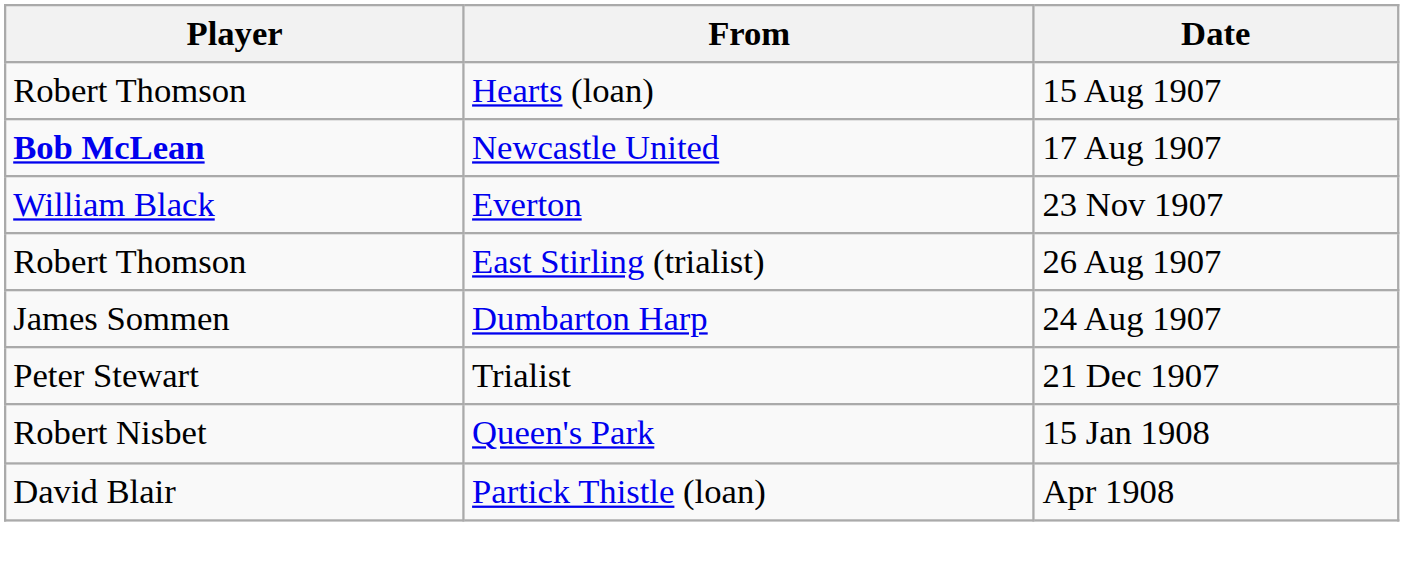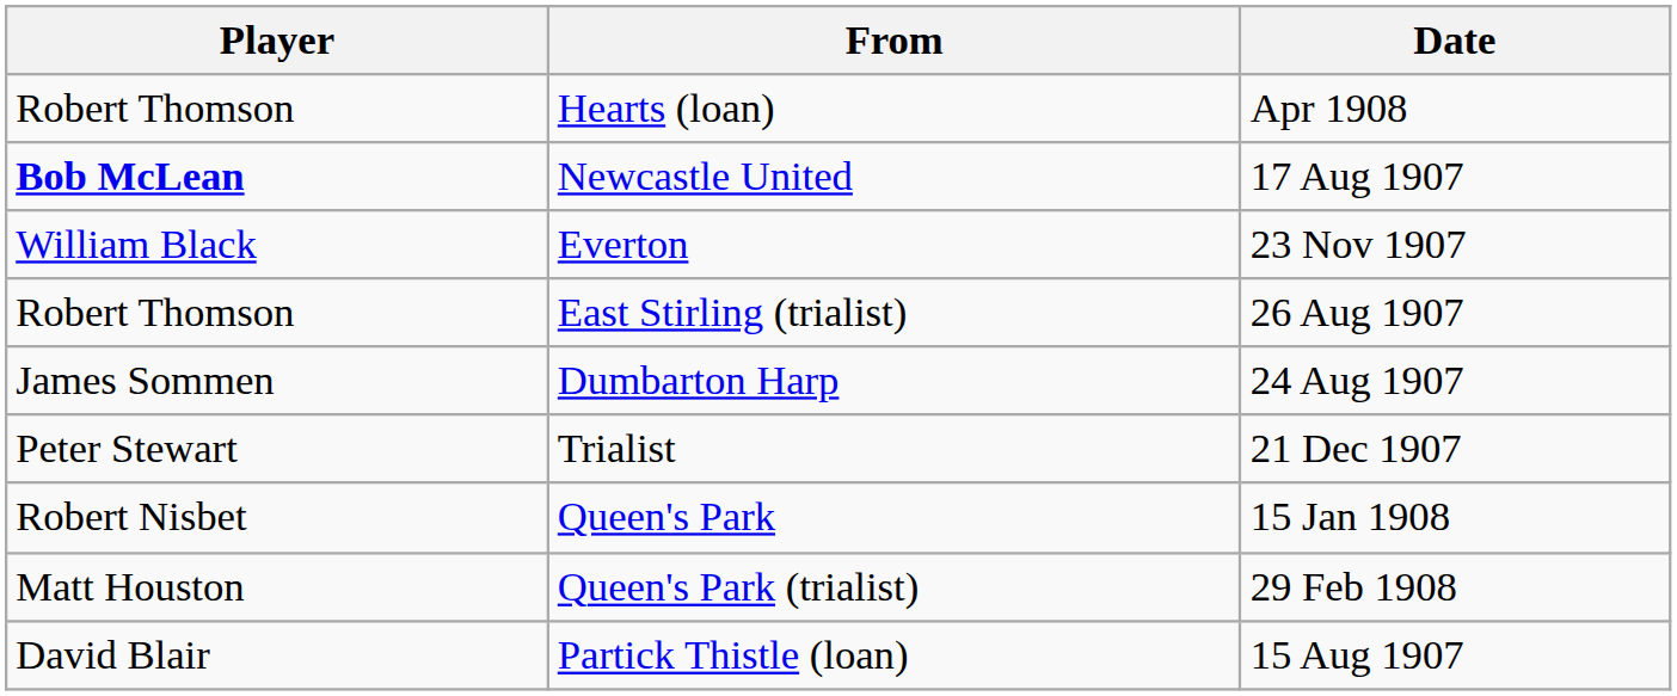Hearts (loan) | Date: 15 Aug 1907 -> Apr 1908
+ row: Matt Houston | Queen's Park (trialist) | 29 Feb 1908
Partick Thistle (loan) | Date: Apr 1908 -> 15 Aug 1907
